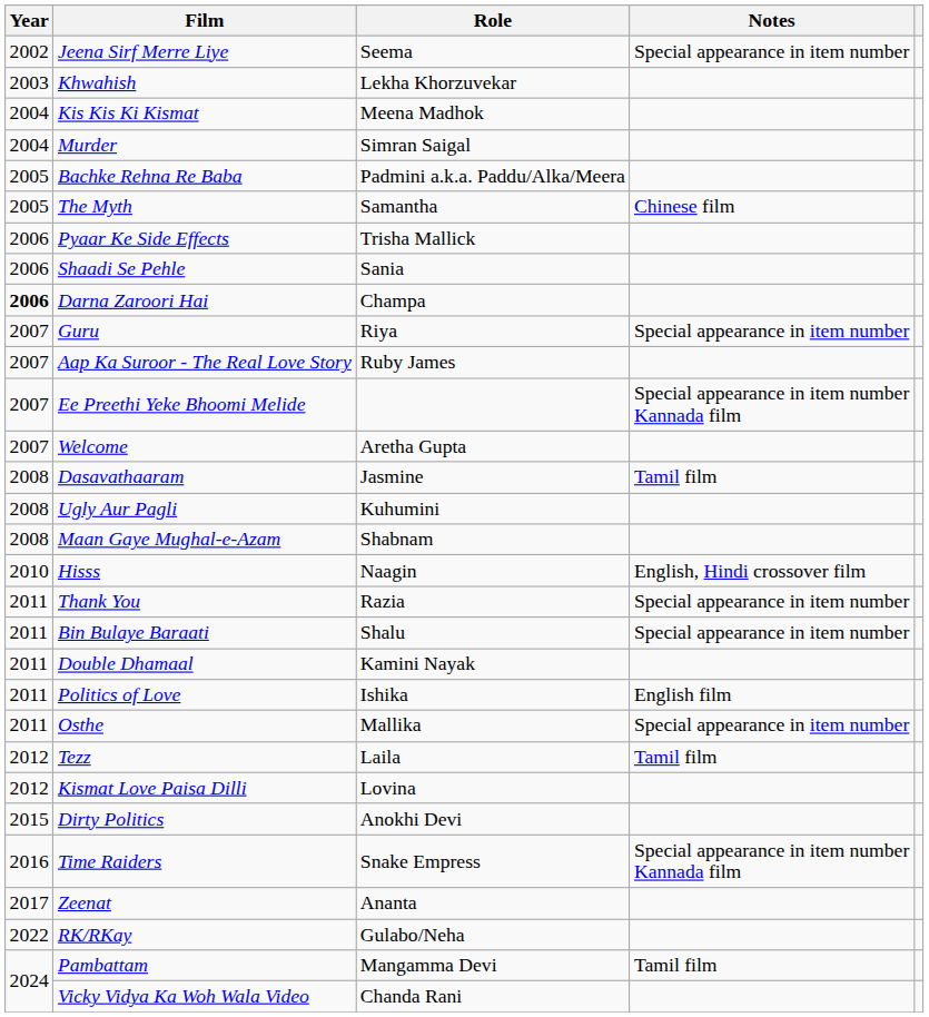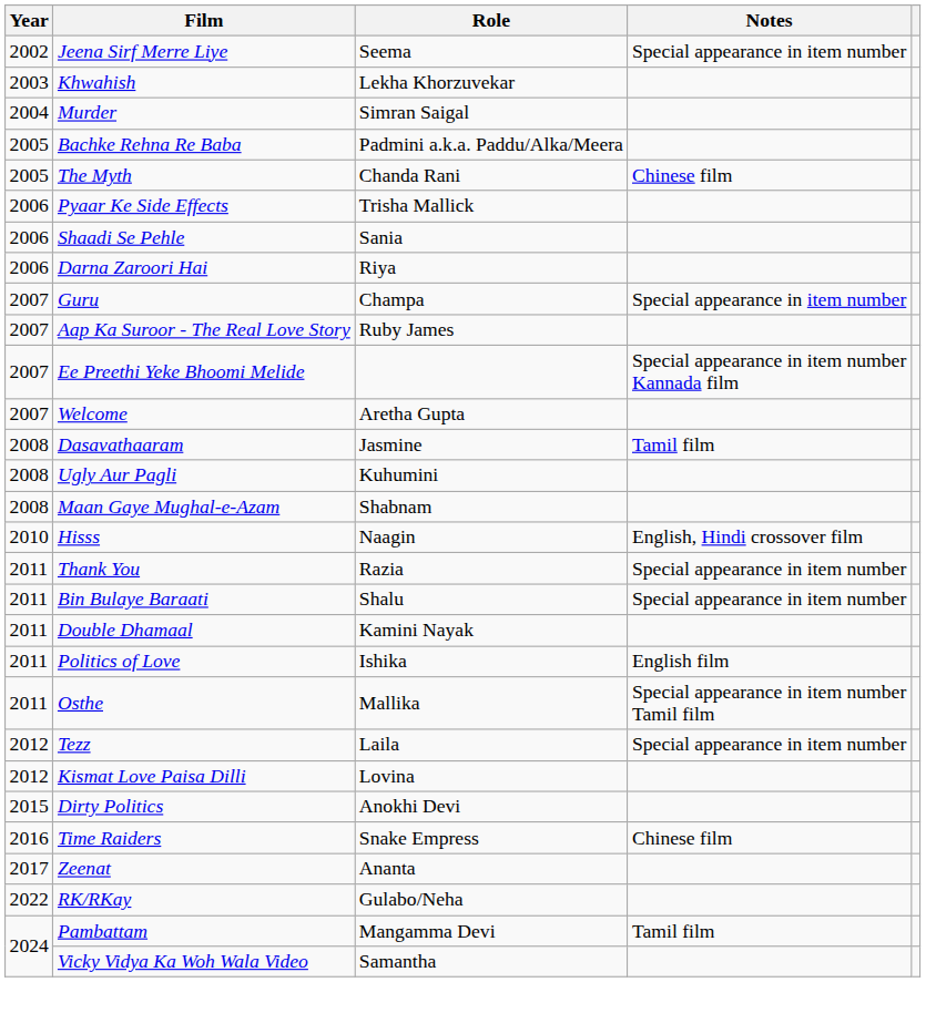- row: 2004 | Kis Kis Ki Kismat | Meena Madhok
The Myth | Role: Samantha -> Chanda Rani
Darna Zaroori Hai | Year: bold -> normal
Darna Zaroori Hai | Role: Champa -> Riya
Guru | Role: Riya -> Champa
Osthe | Notes: Special appearance in item number -> Special appearance in item number Tamil film
Tezz | Notes: Tamil film -> Special appearance in item number
Time Raiders | Notes: Special appearance in item number Kannada film -> Chinese film
Vicky Vidya Ka Woh Wala Video | Role: Chanda Rani -> Samantha
